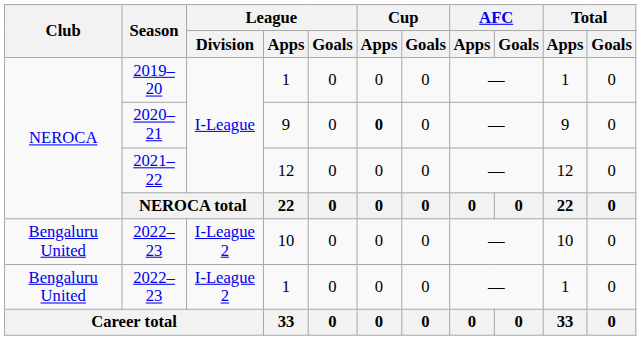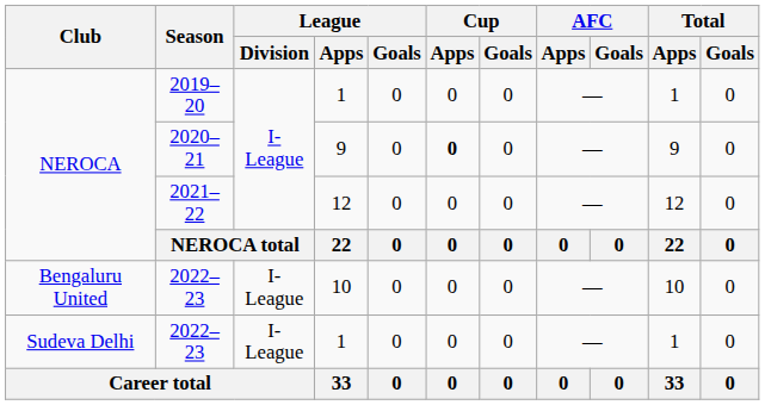2022–23 / 10 | League / Division: I-League 2 -> I-League
2022–23 / 1 | Club: Bengaluru United -> Sudeva Delhi
2022–23 / 1 | League / Division: I-League 2 -> I-League
